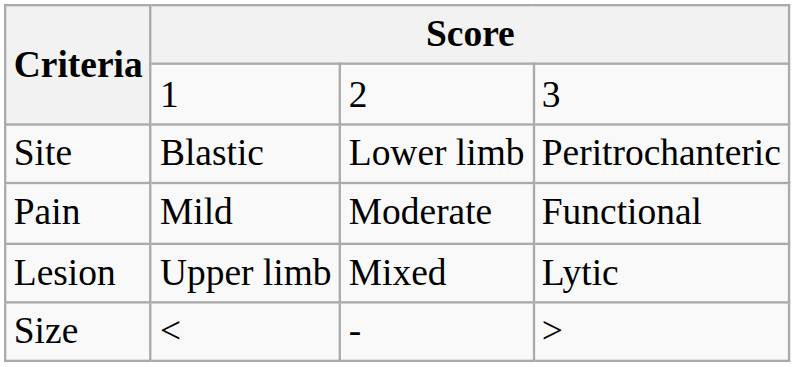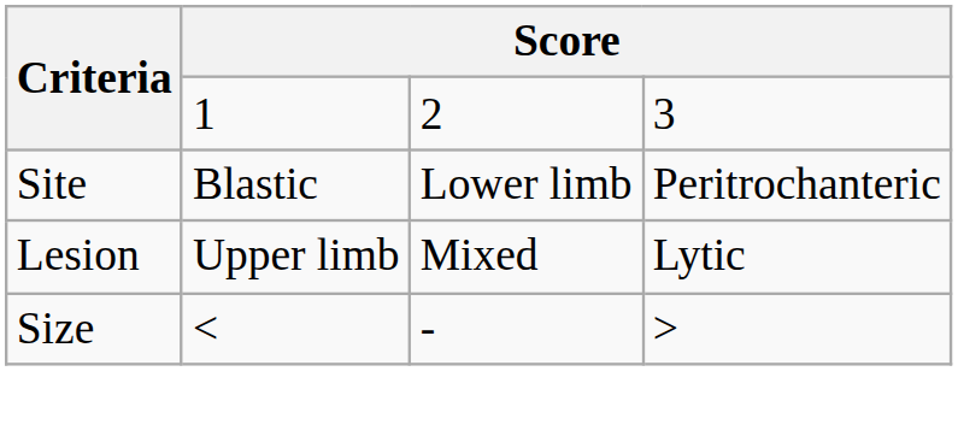- row: Pain | Mild | Moderate | Functional
